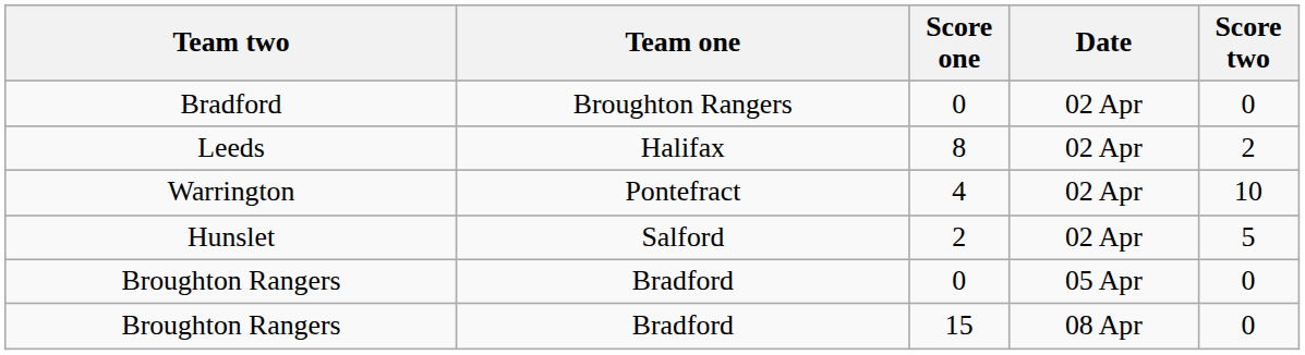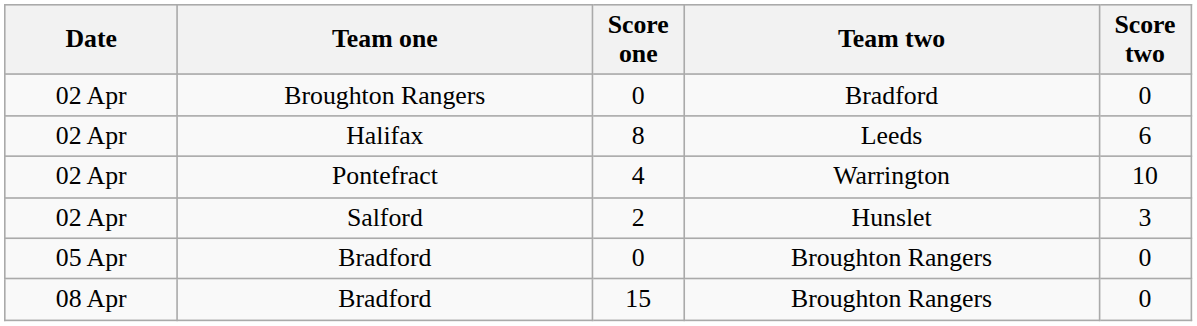columns swapped: Date <-> Team two
Halifax | Score two: 2 -> 6
Salford | Score two: 5 -> 3
